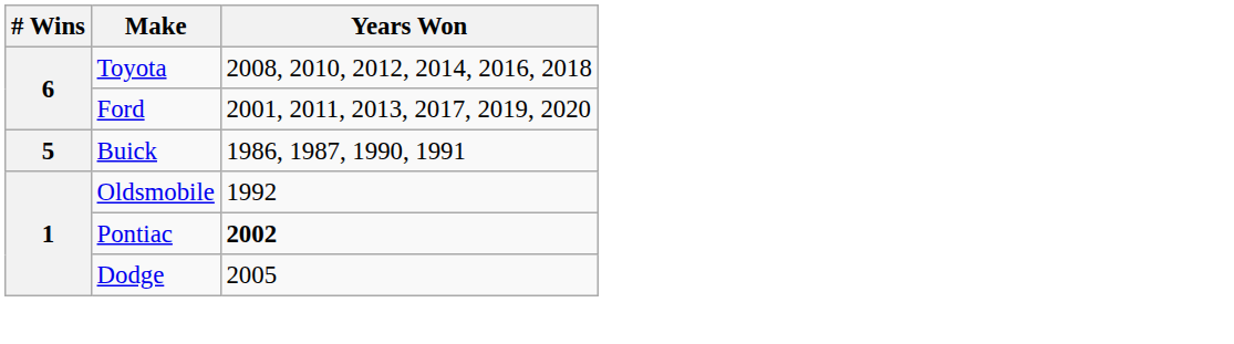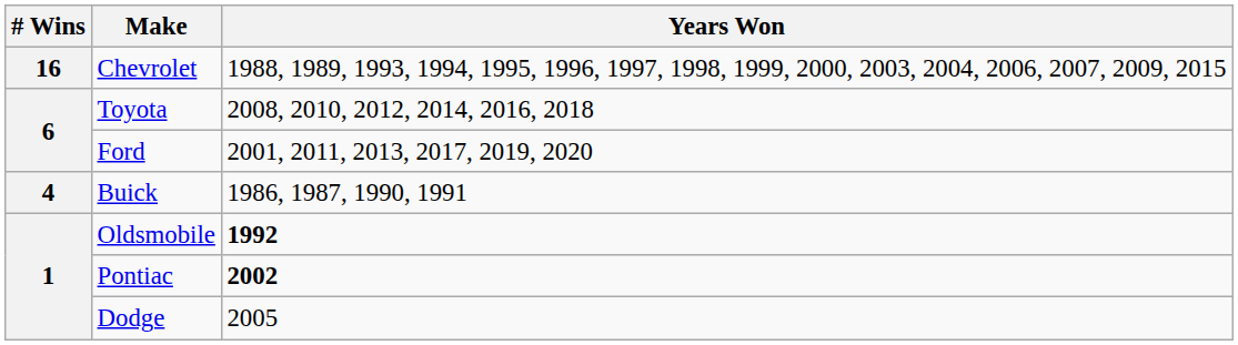+ row: 16 | Chevrolet | 1988, 1989, 1993, 1994, 1995, 1996, 1997, 1998, 1999, 2000, 2003, 2004, 2006, 2007, 2009, 2015
Buick | # Wins: 5 -> 4
Oldsmobile | Years Won: normal -> bold
